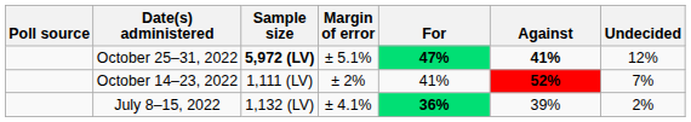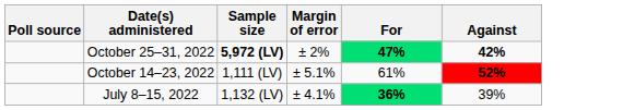- column: Undecided | 12% | 7% | 2%
October 25–31, 2022 | Margin of error: ± 5.1% -> ± 2%
October 25–31, 2022 | Against: 41% -> 42%
October 14–23, 2022 | Margin of error: ± 2% -> ± 5.1%
October 14–23, 2022 | For: 41% -> 61%
